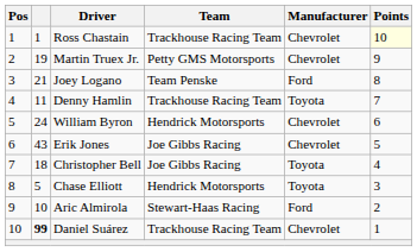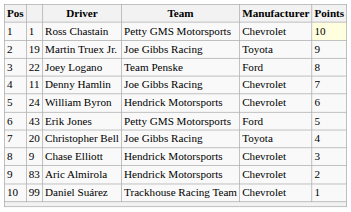Ross Chastain | Team: Trackhouse Racing Team -> Petty GMS Motorsports
Martin Truex Jr. | Team: Petty GMS Motorsports -> Joe Gibbs Racing
Martin Truex Jr. | Manufacturer: Chevrolet -> Toyota
Joey Logano | column 2: 21 -> 22
Denny Hamlin | Team: Trackhouse Racing Team -> Joe Gibbs Racing
Denny Hamlin | Manufacturer: Toyota -> Chevrolet
Erik Jones | Team: Joe Gibbs Racing -> Petty GMS Motorsports
Erik Jones | Manufacturer: Chevrolet -> Ford
Christopher Bell | column 2: 18 -> 20
Chase Elliott | column 2: 5 -> 9
Chase Elliott | Manufacturer: Toyota -> Chevrolet
Aric Almirola | column 2: 10 -> 83
Aric Almirola | Team: Stewart-Haas Racing -> Hendrick Motorsports
Aric Almirola | Manufacturer: Ford -> Chevrolet
Daniel Suárez | column 2: bold -> normal
